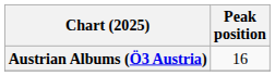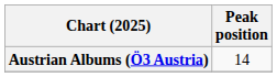Austrian Albums (Ö3 Austria) | Peak position: 16 -> 14
